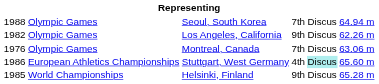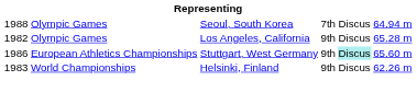Los Angeles, California | column 6: 62.26 m -> 65.28 m
- row: 1976 | Olympic Games | Montreal, Canada | 7th | Discus | 63.06 m
Stuttgart, West Germany | column 4: 4th -> 9th
Helsinki, Finland | column 1: 1985 -> 1983
Helsinki, Finland | column 6: 65.28 m -> 62.26 m
